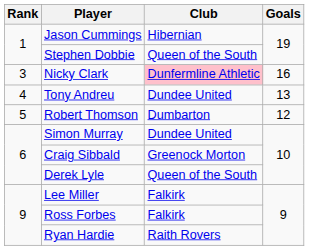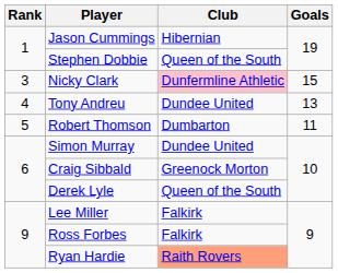Nicky Clark | Goals: 16 -> 15
Robert Thomson | Goals: 12 -> 11
Ryan Hardie | Club: no background -> lightsalmon background
